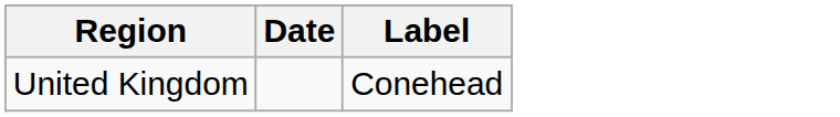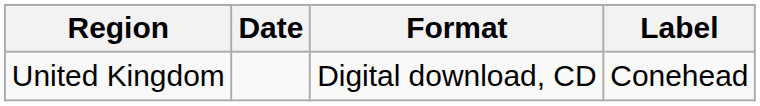+ column: Format | Digital download, CD
